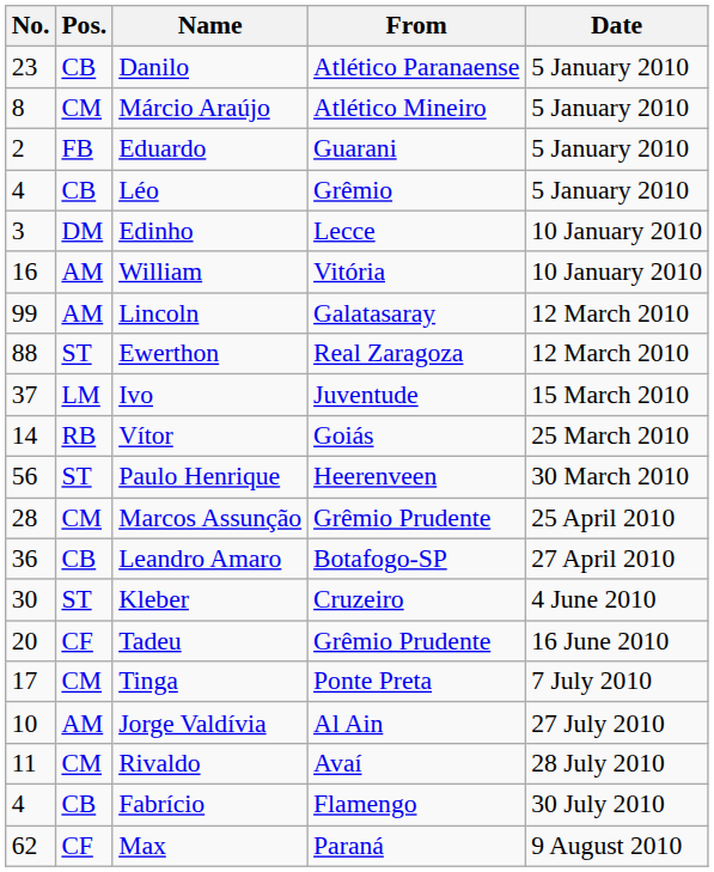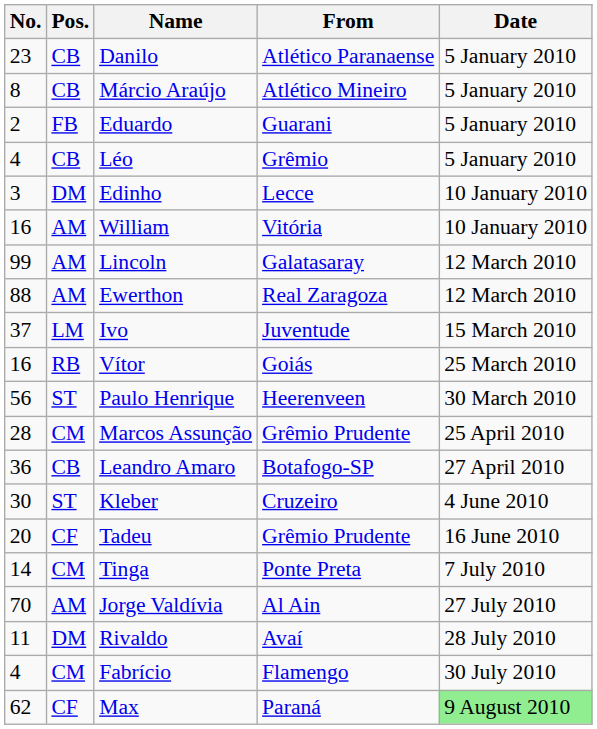Márcio Araújo | Pos.: CM -> CB
Ewerthon | Pos.: ST -> AM
Vítor | No.: 14 -> 16
Tinga | No.: 17 -> 14
Jorge Valdívia | No.: 10 -> 70
Rivaldo | Pos.: CM -> DM
Fabrício | Pos.: CB -> CM
Max | Date: no background -> lightgreen background
